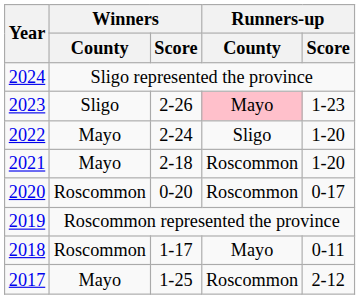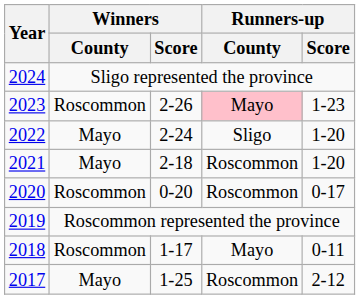2023 | Winners / County: Sligo -> Roscommon
